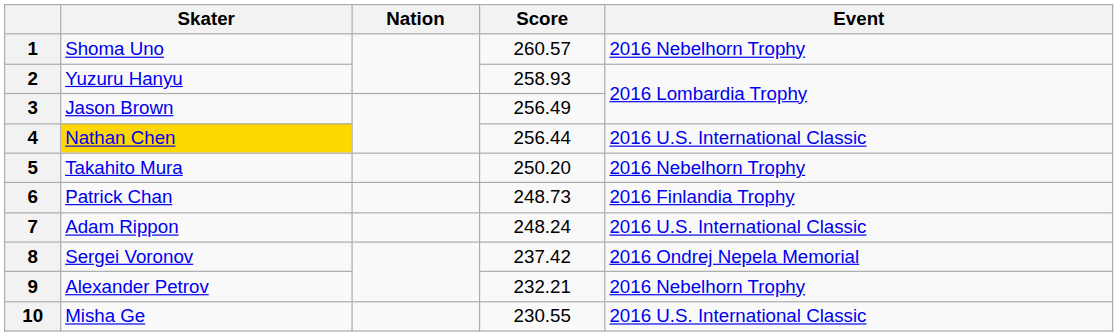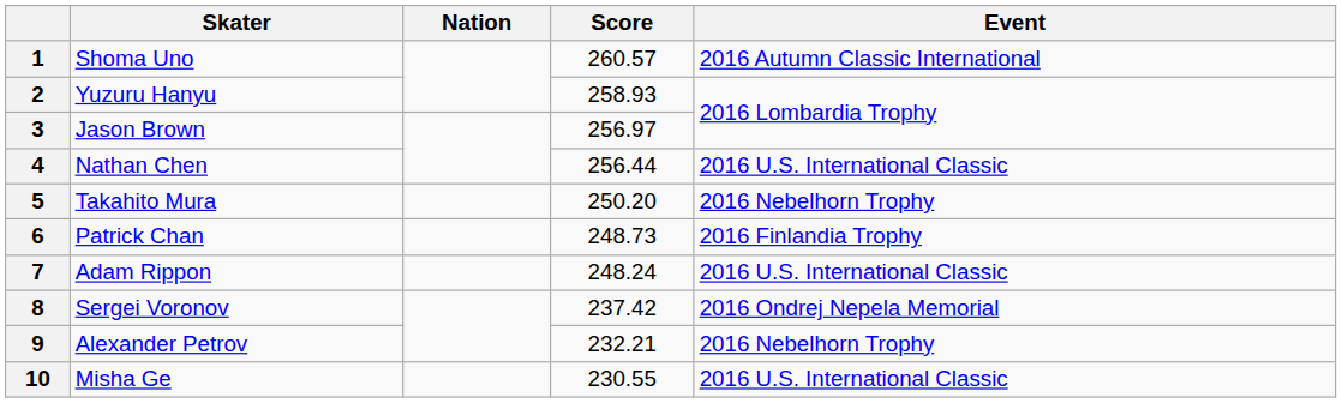1 | Event: 2016 Nebelhorn Trophy -> 2016 Autumn Classic International
3 | Score: 256.49 -> 256.97
4 | Skater: gold background -> no background
